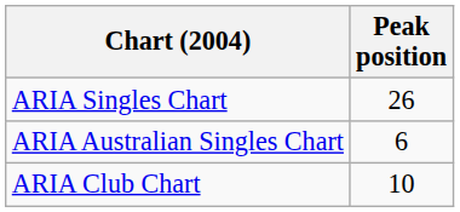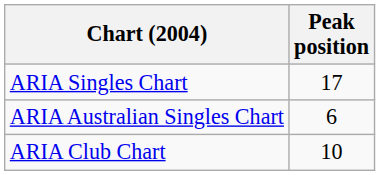ARIA Singles Chart | Peak position: 26 -> 17
